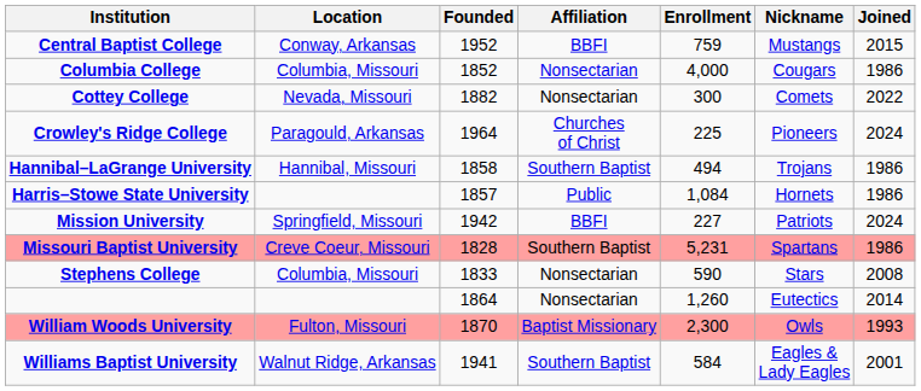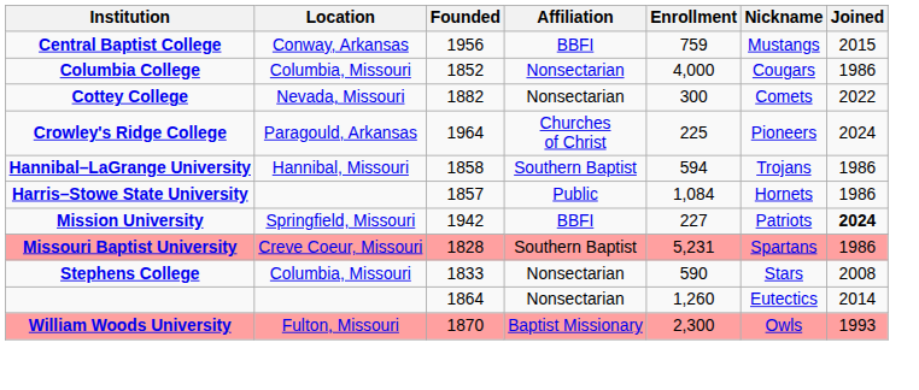Central Baptist College | Founded: 1952 -> 1956
Hannibal–LaGrange University | Enrollment: 494 -> 594
Mission University | Joined: normal -> bold
- row: Williams Baptist University | Walnut Ridge, Arkansas | 1941 | Southern Baptist | 584 | Eagles & Lady Eagles | 2001
